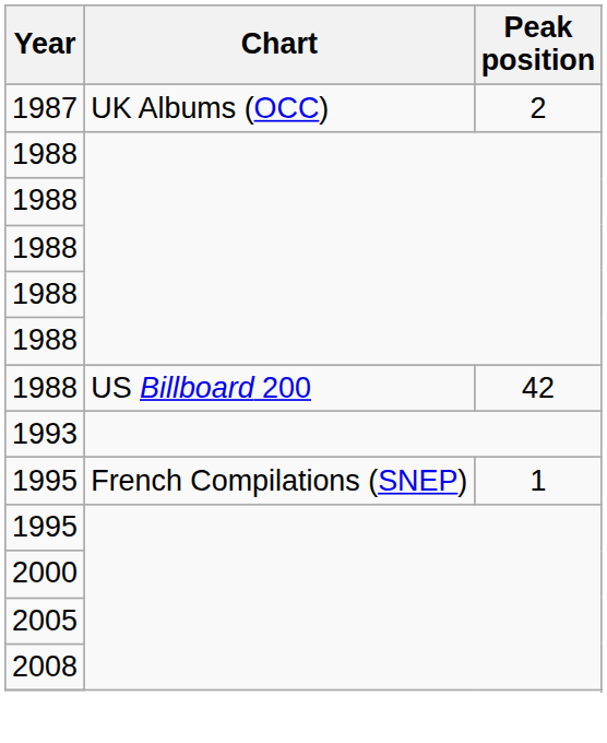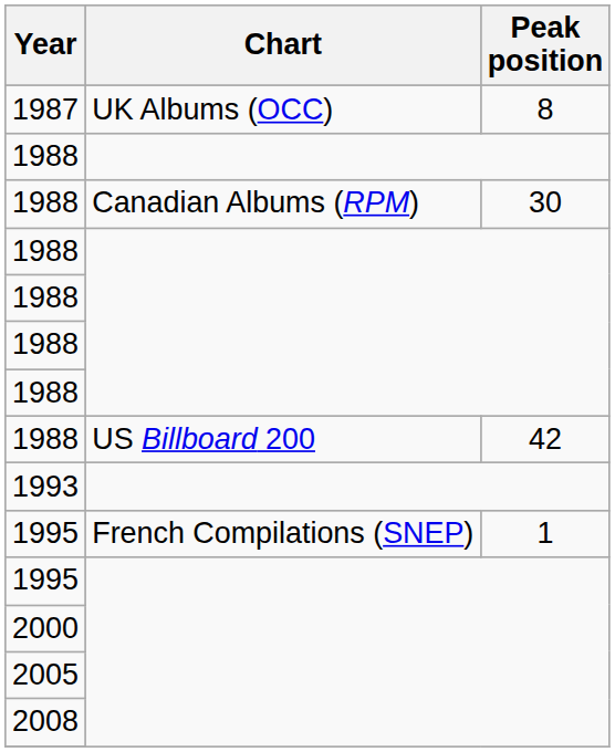1987 | Peak position: 2 -> 8
+ row: 1988 | Canadian Albums (RPM) | 30
